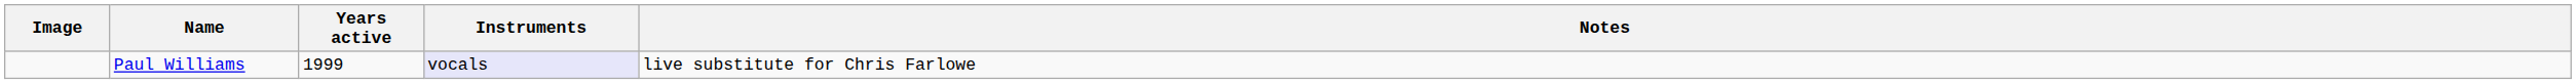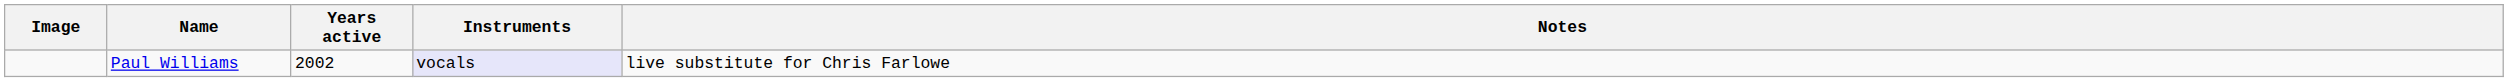Paul Williams | Years active: 1999 -> 2002
